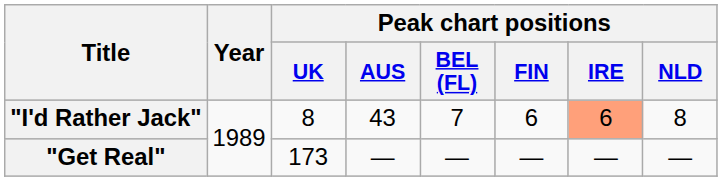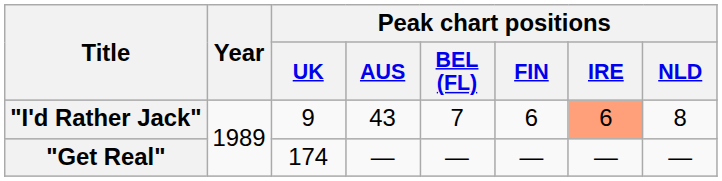"I'd Rather Jack" | Peak chart positions / UK: 8 -> 9
"Get Real" | Peak chart positions / UK: 173 -> 174
